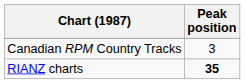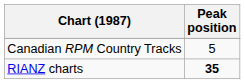Canadian RPM Country Tracks | Peak position: 3 -> 5
